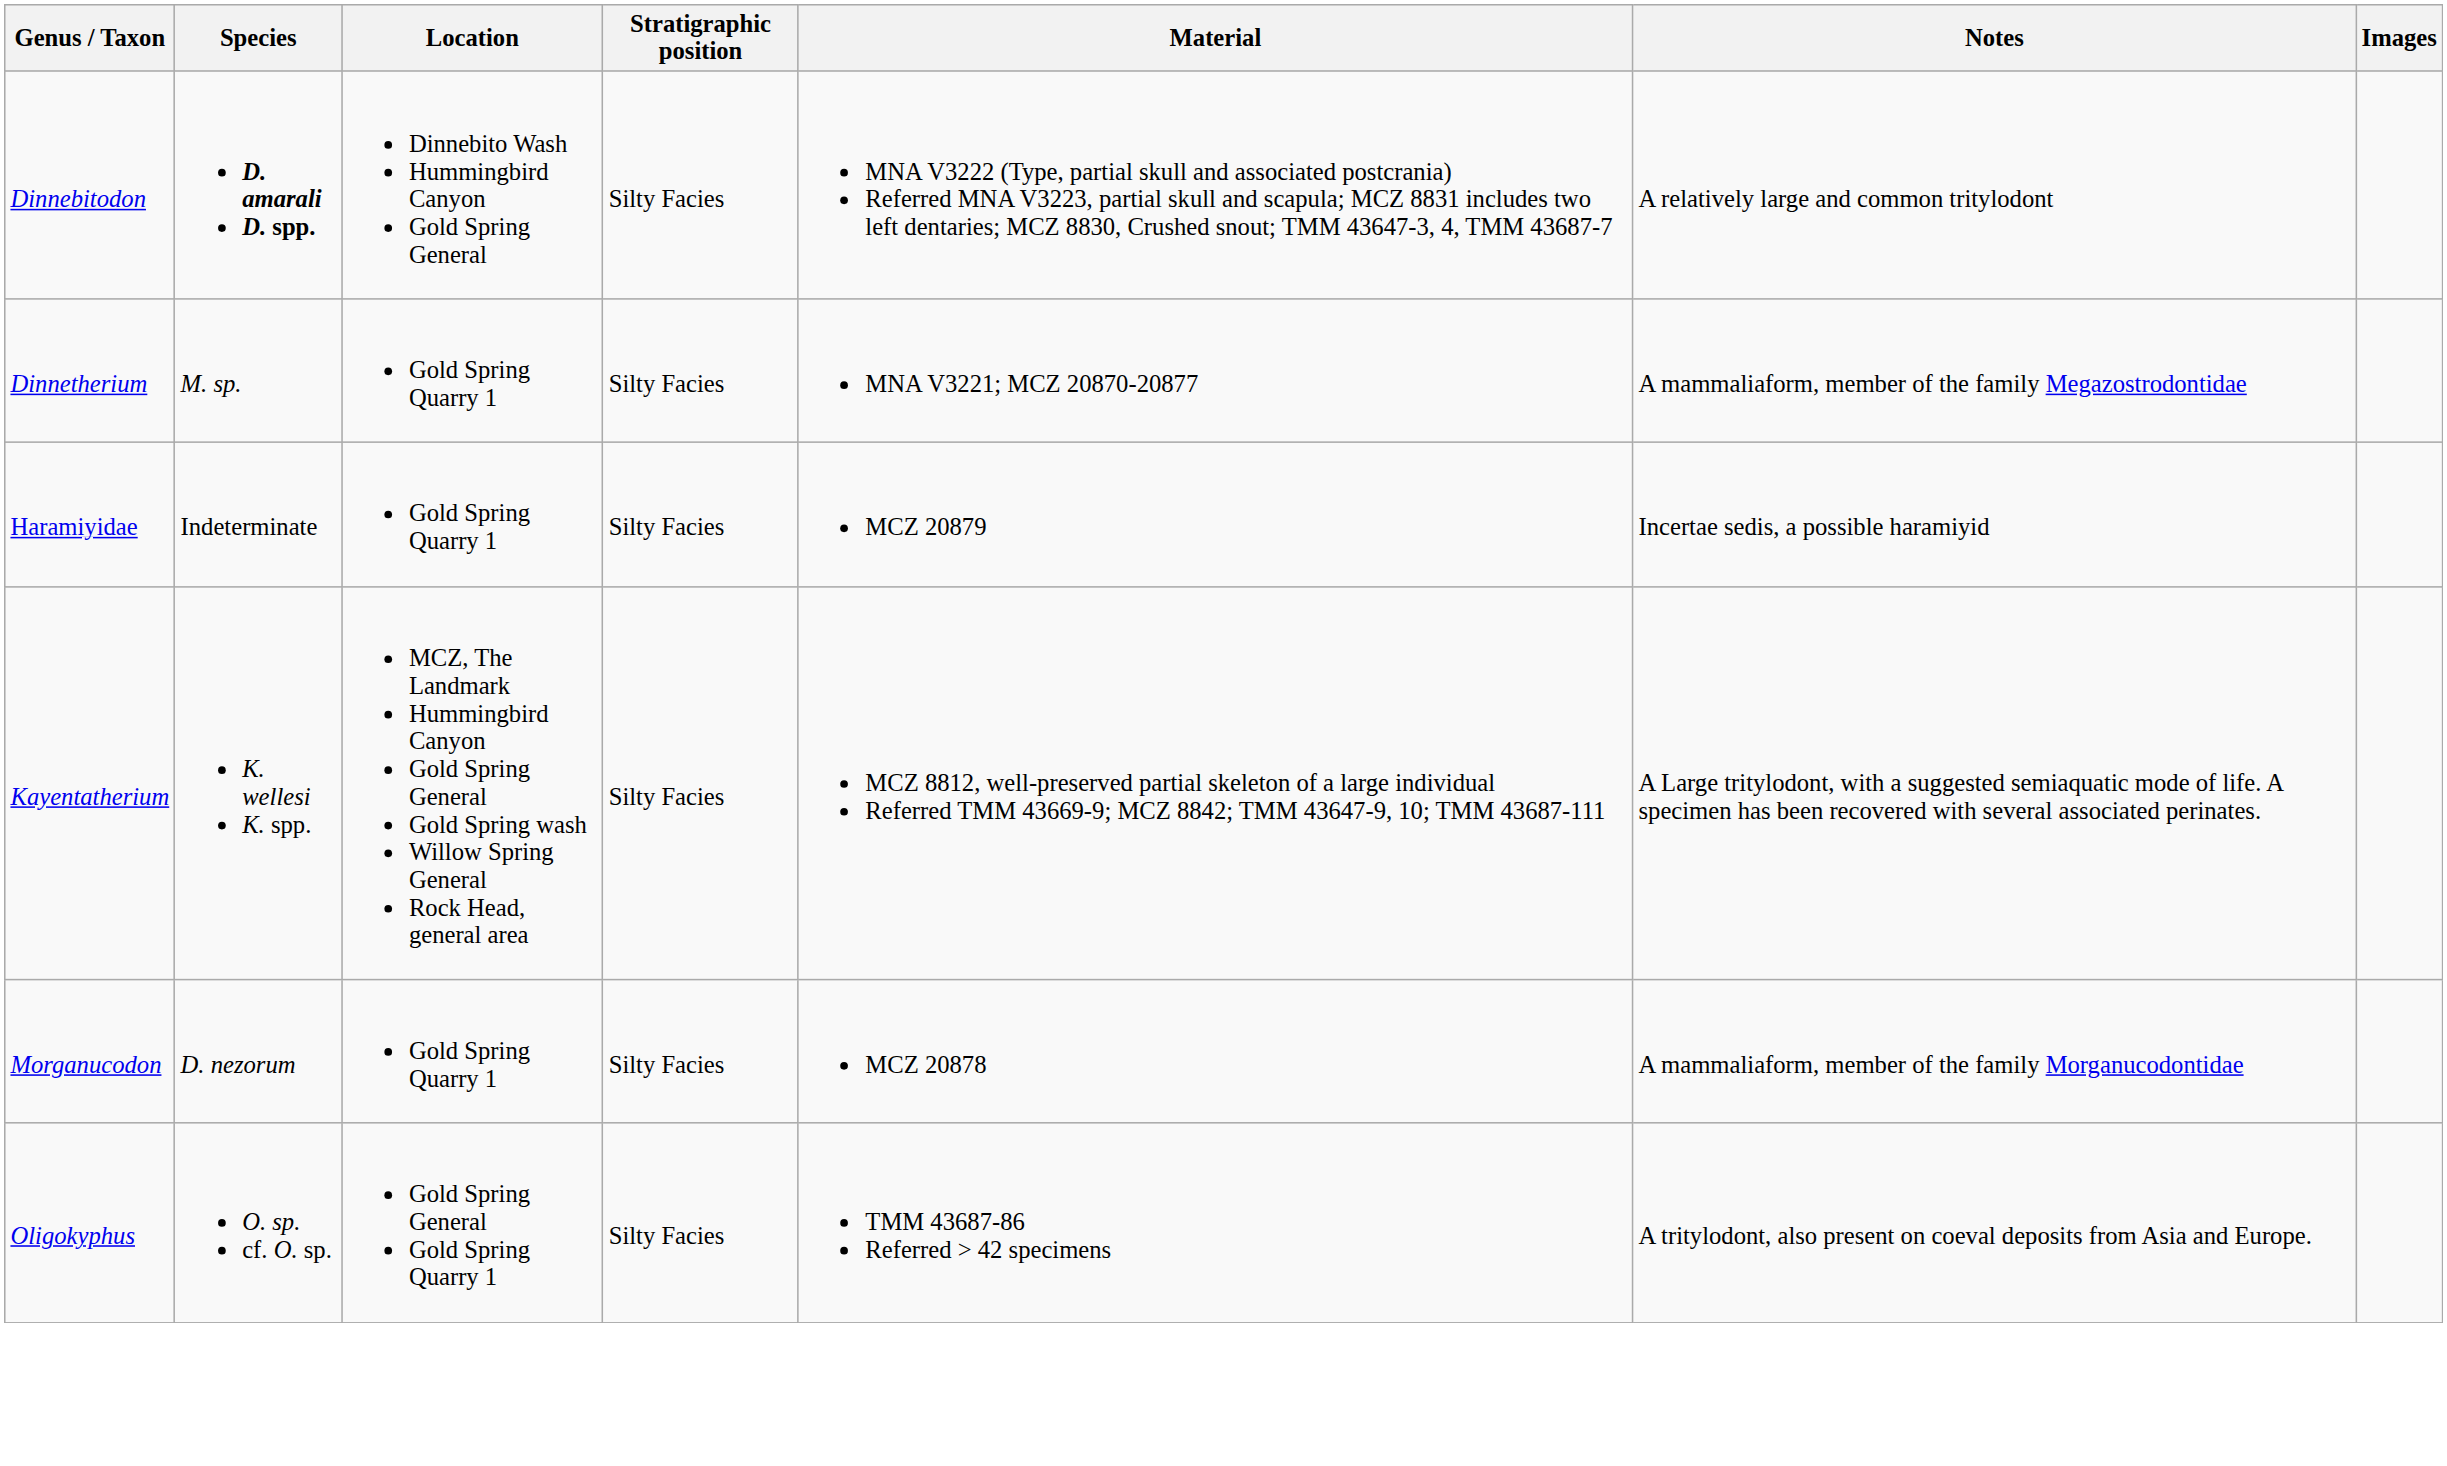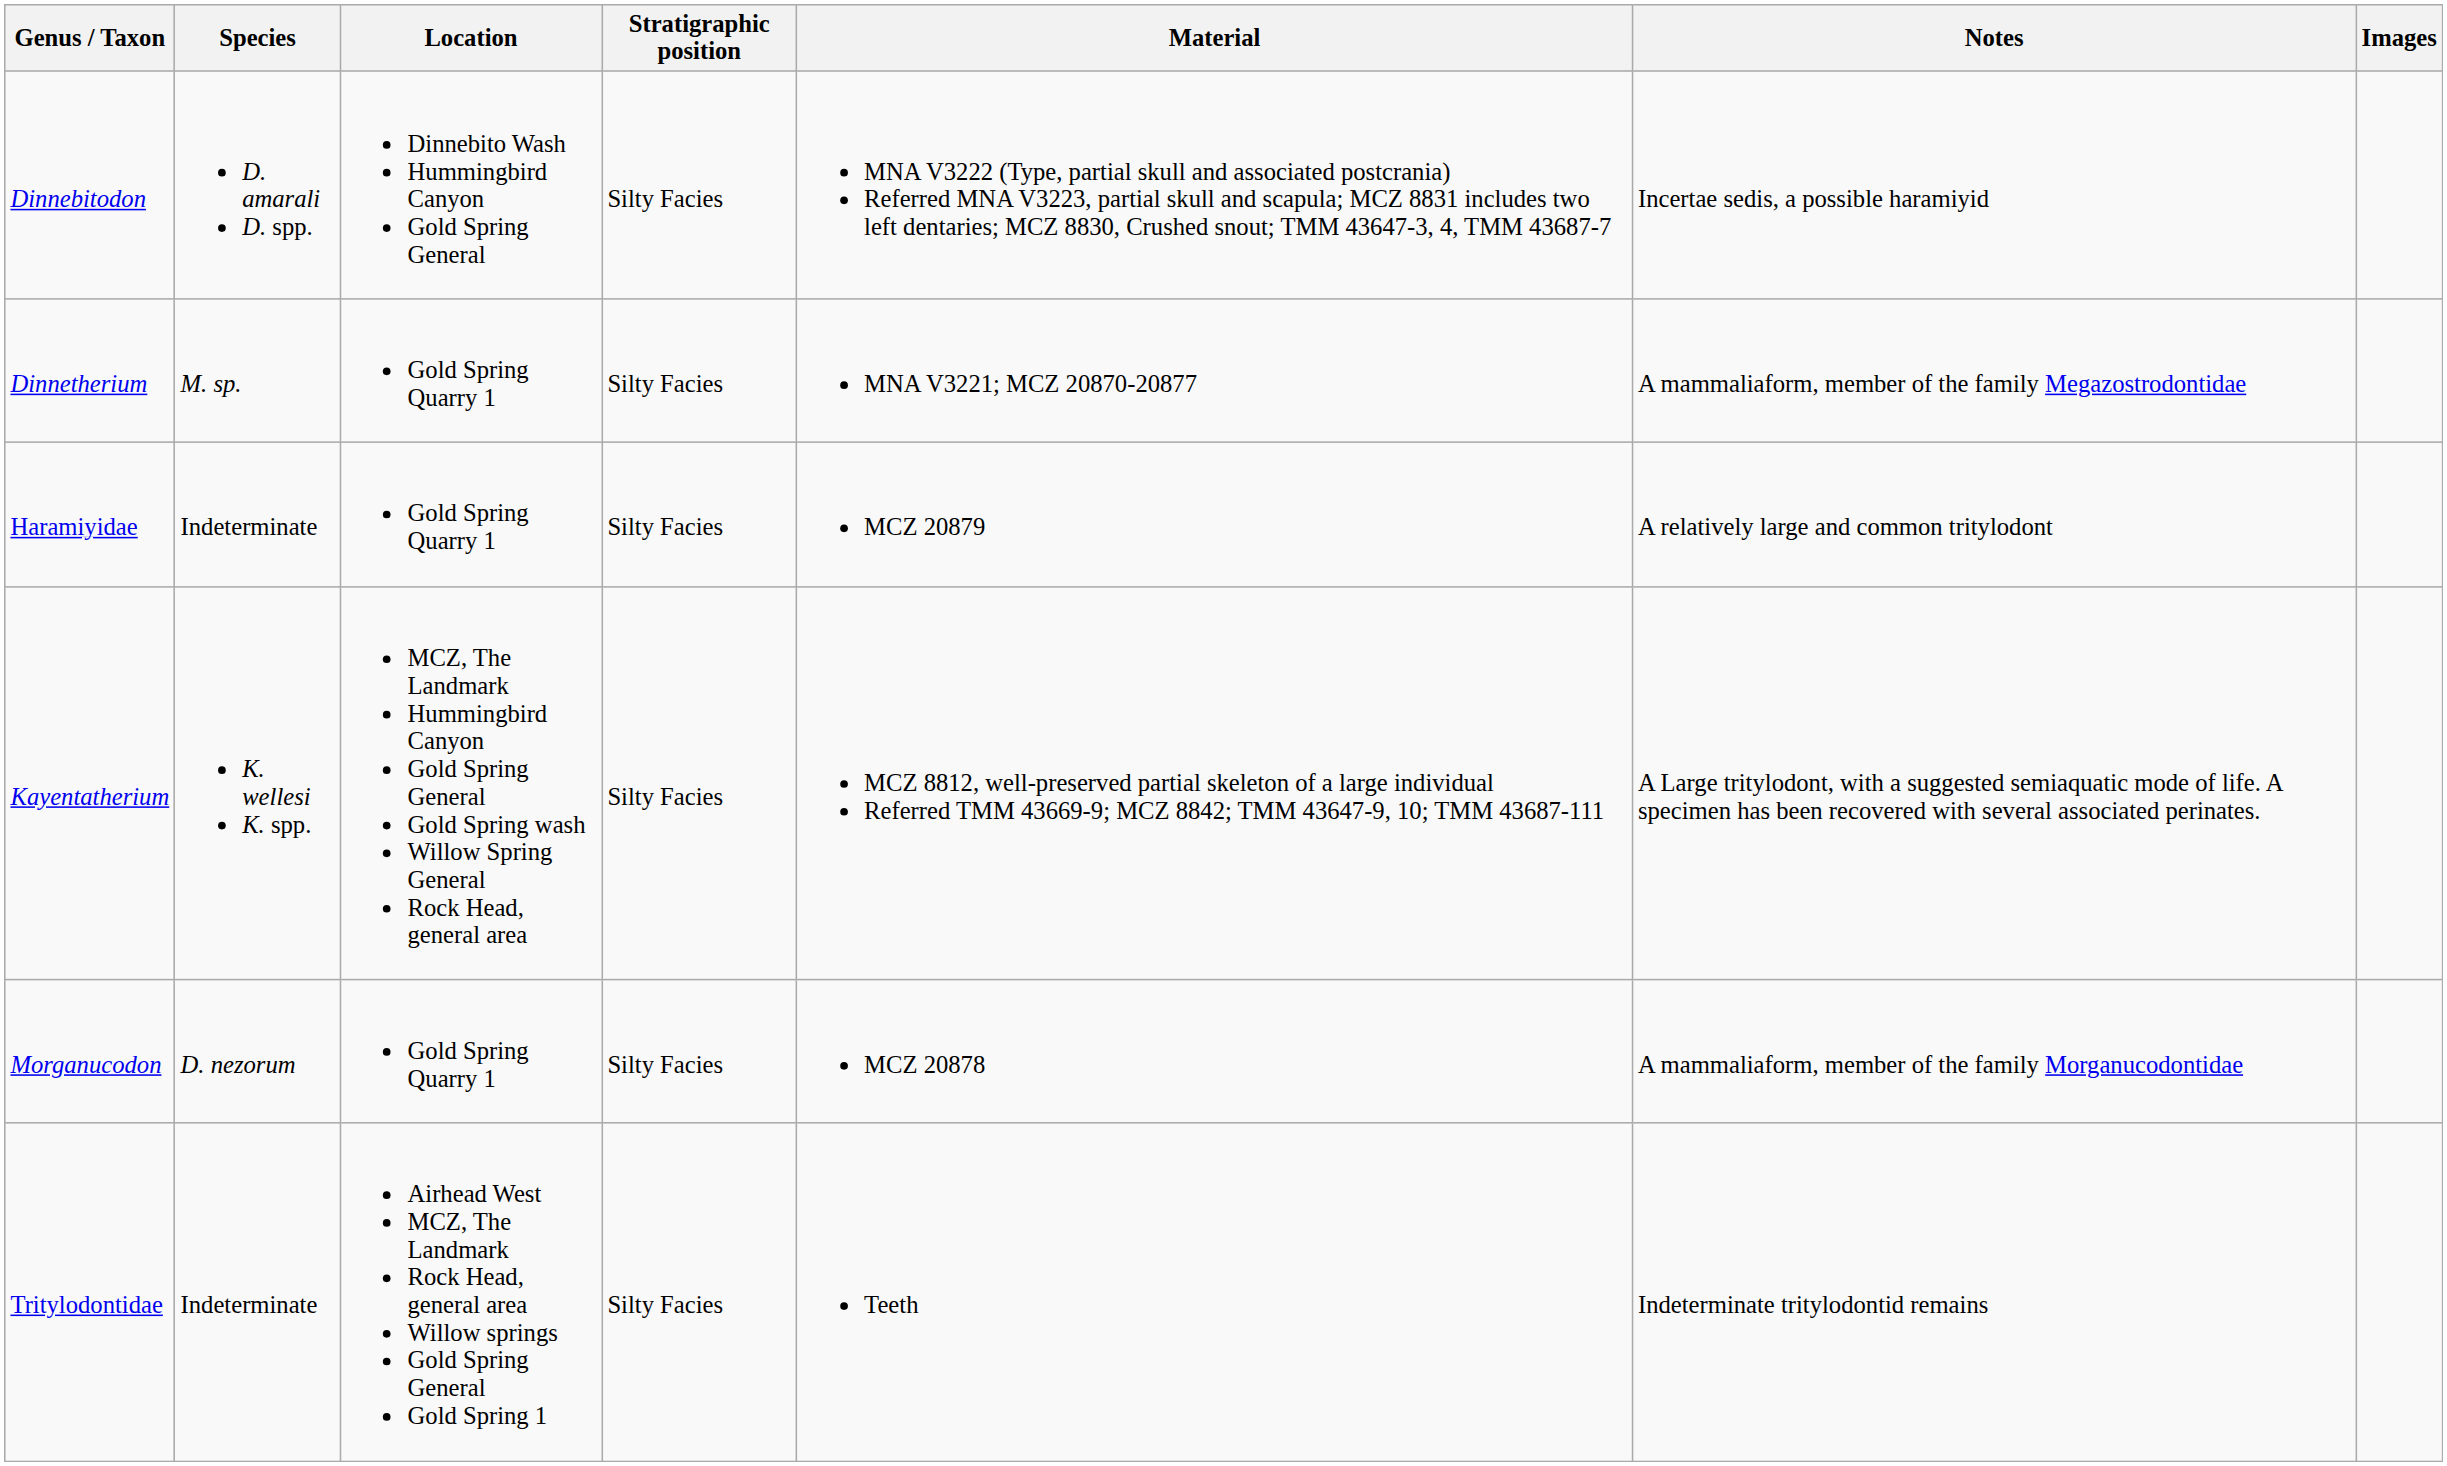Dinnebitodon | Species: bold -> normal
Dinnebitodon | Notes: A relatively large and common tritylodont -> Incertae sedis, a possible haramiyid
Haramiyidae | Notes: Incertae sedis, a possible haramiyid -> A relatively large and common tritylodont
- row: Oligokyphus | O. sp. cf. O. sp. | Gold Spring General Gold Spring Quarry 1 | Silty Facies | TMM 43687-86 Referred > 42 specimens | A tritylodont, also present on coeval deposits from Asia and Europe.
+ row: Tritylodontidae | Indeterminate | Airhead West MCZ, The Landmark Rock Head, general area Willow springs Gold Spring General Gold Spring 1 | Silty Facies | Teeth | Indeterminate tritylodontid remains
